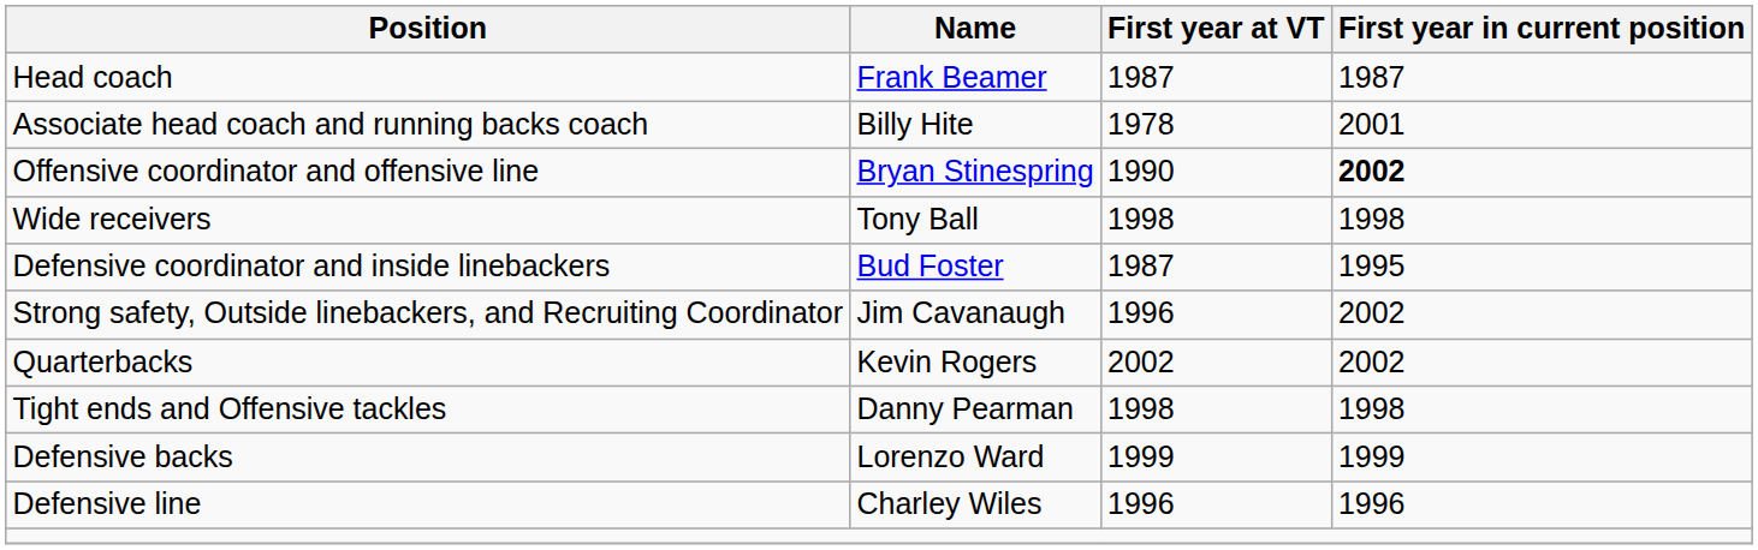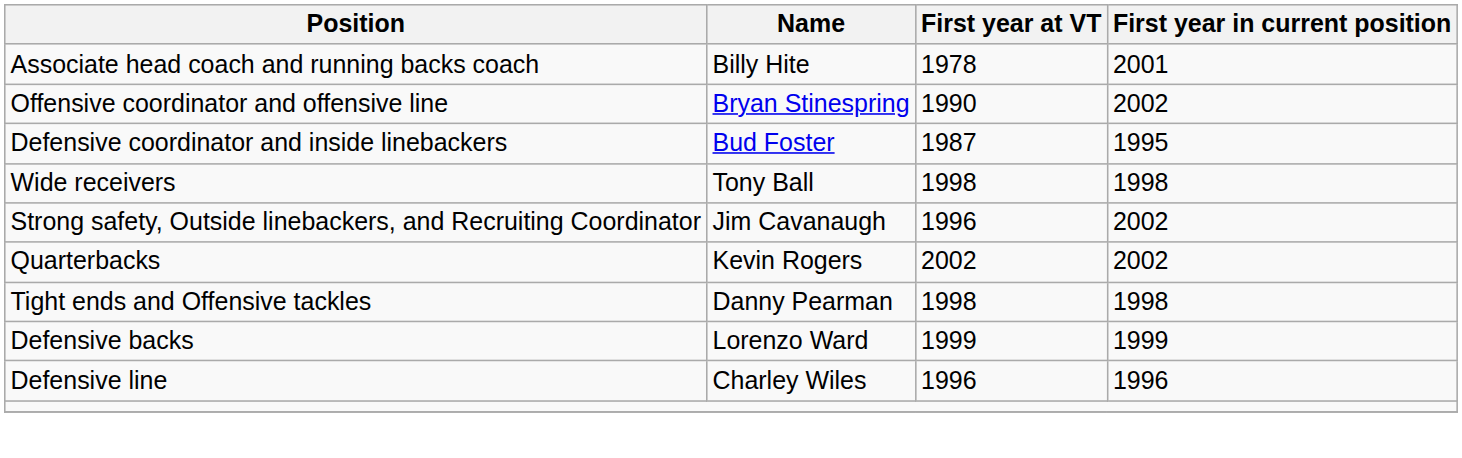- row: Head coach | Frank Beamer | 1987 | 1987
Offensive coordinator and offensive line | First year in current position: bold -> normal
rows swapped: Defensive coordinator and inside linebackers <-> Wide receivers
